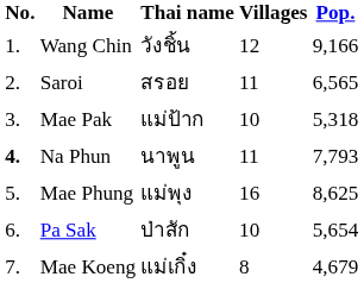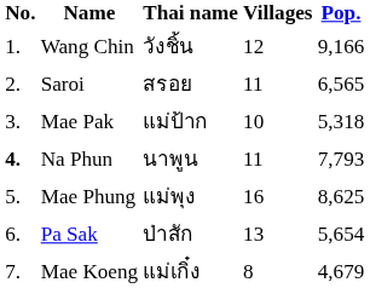Pa Sak | Villages: 10 -> 13
